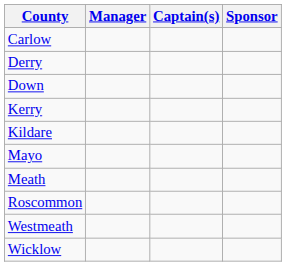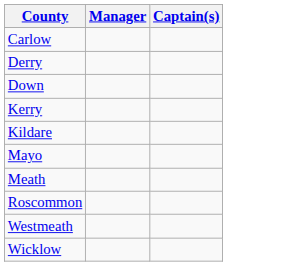- column: Sponsor
